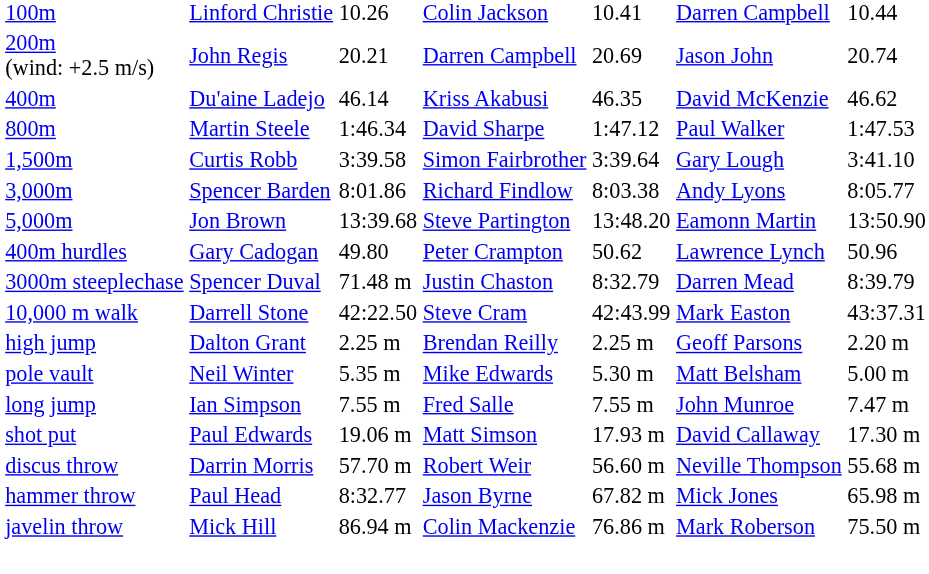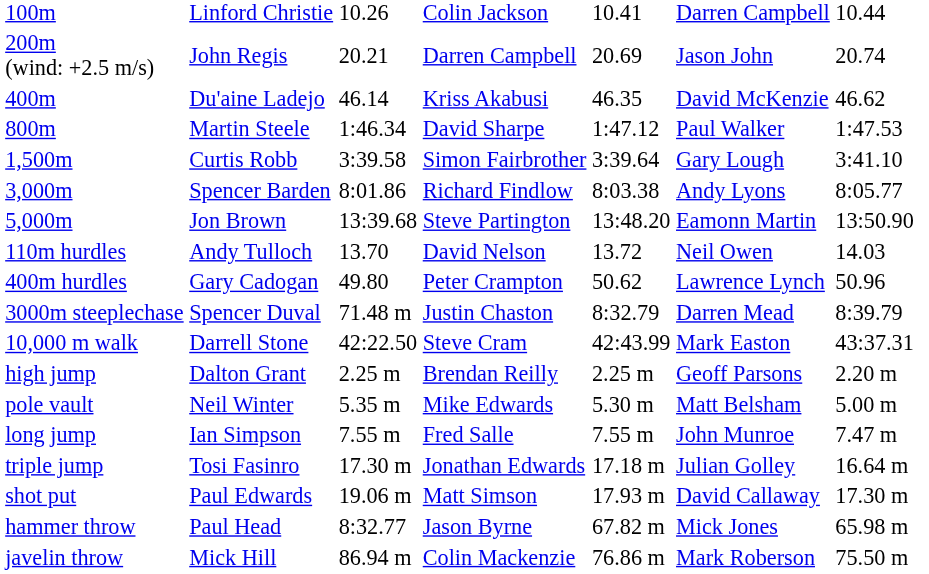+ row: 110m hurdles | Andy Tulloch | 13.70 | David Nelson | 13.72 | Neil Owen | 14.03
+ row: triple jump | Tosi Fasinro | 17.30 m | Jonathan Edwards | 17.18 m | Julian Golley | 16.64 m
- row: discus throw | Darrin Morris | 57.70 m | Robert Weir | 56.60 m | Neville Thompson | 55.68 m
